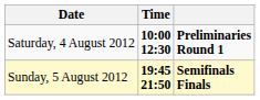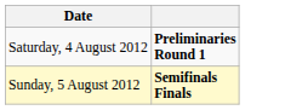- column: Time | 10:00 12:30 | 19:45 21:50
